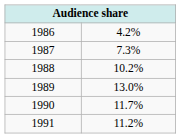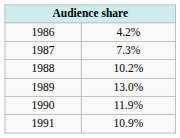1990 | column 2: 11.7% -> 11.9%
1991 | column 2: 11.2% -> 10.9%
